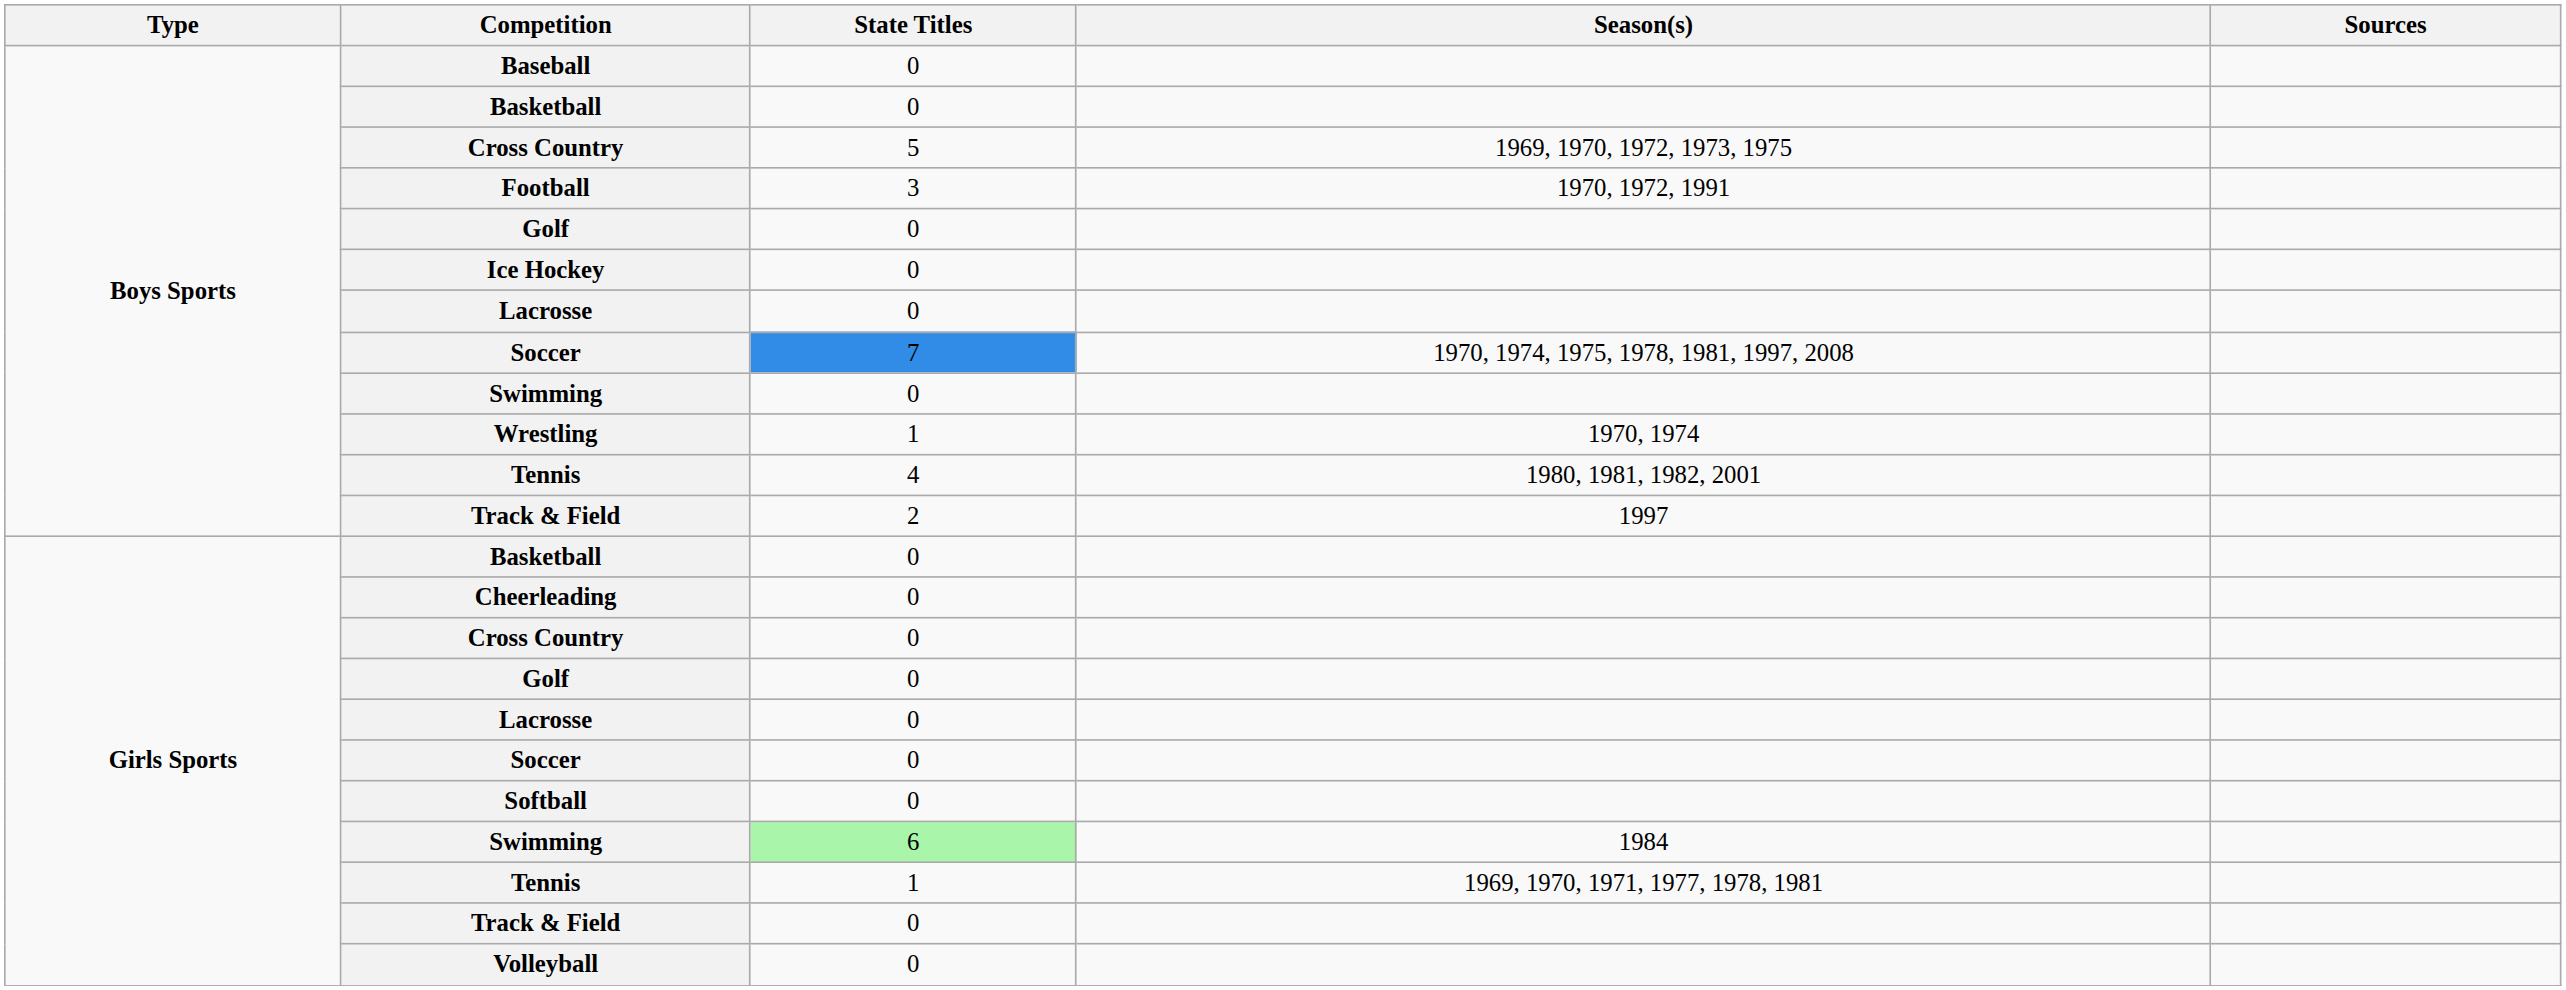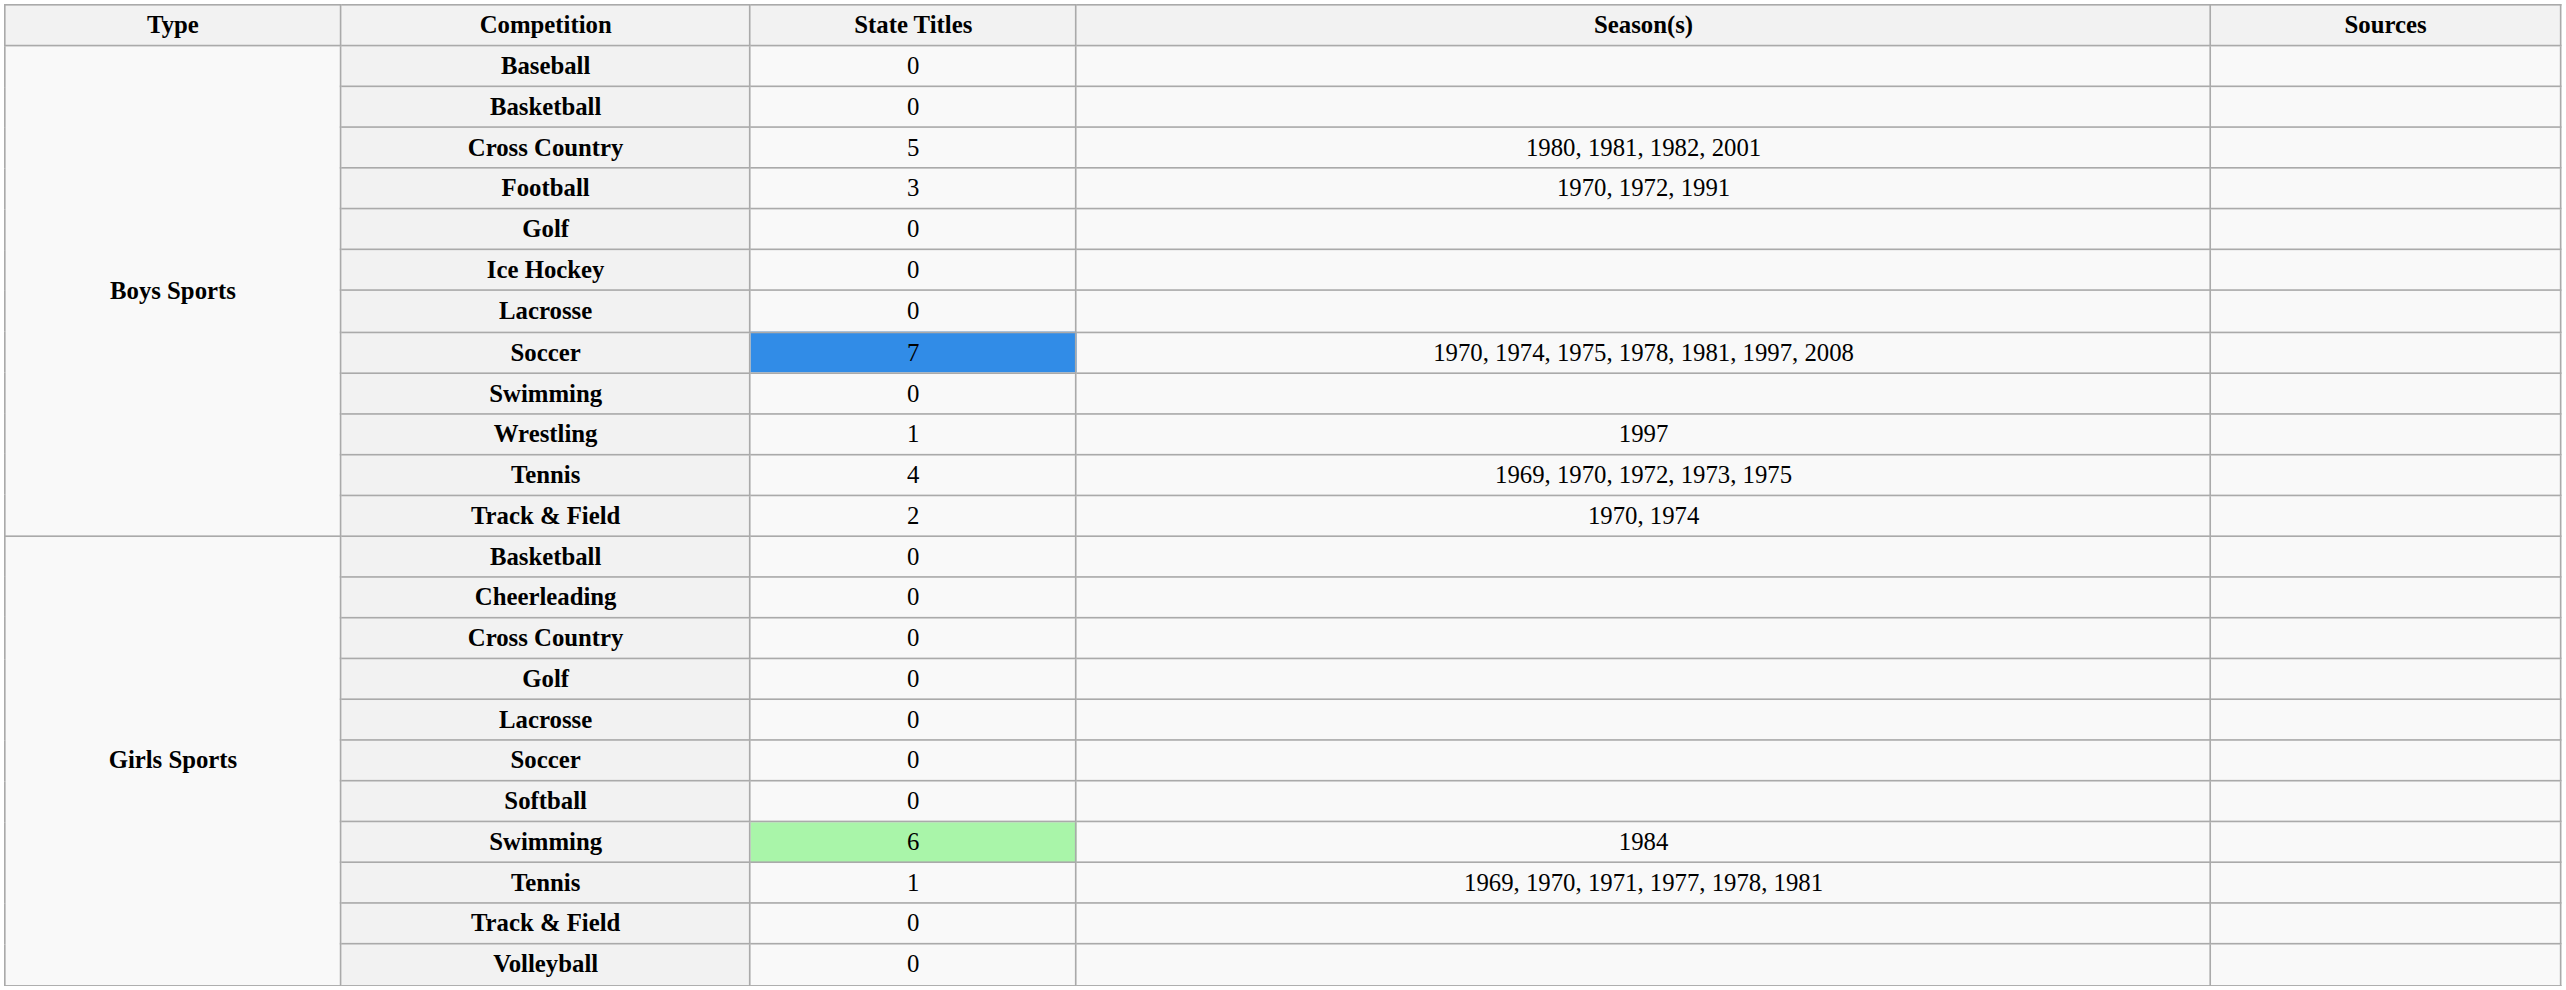Boys Sports / Cross Country | Season(s): 1969, 1970, 1972, 1973, 1975 -> 1980, 1981, 1982, 2001
Wrestling | Season(s): 1970, 1974 -> 1997
Boys Sports / Tennis | Season(s): 1980, 1981, 1982, 2001 -> 1969, 1970, 1972, 1973, 1975
Boys Sports / Track & Field | Season(s): 1997 -> 1970, 1974
